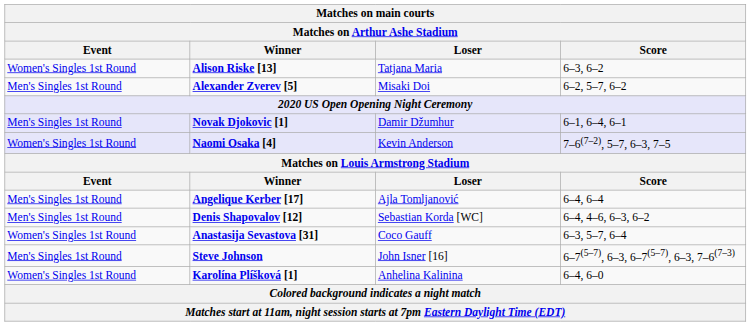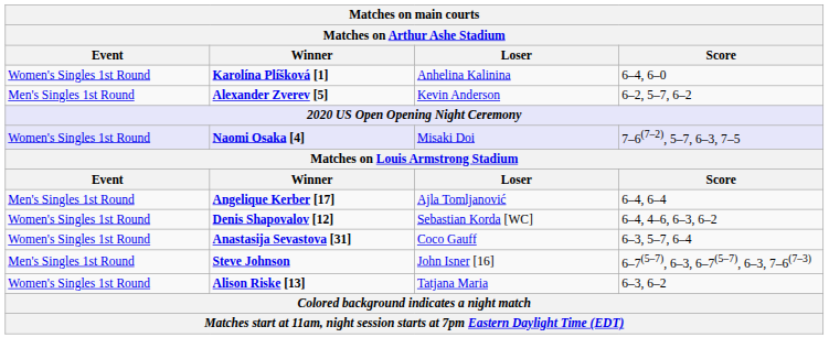rows swapped: Karolína Plíšková [1] <-> Alison Riske [13]
Alexander Zverev [5] | Loser: Misaki Doi -> Kevin Anderson
- row: Men's Singles 1st Round | Novak Djokovic [1] | Damir Džumhur | 6–1, 6–4, 6–1
Naomi Osaka [4] | Loser: Kevin Anderson -> Misaki Doi
Denis Shapovalov [12] | Event: Men's Singles 1st Round -> Women's Singles 1st Round
